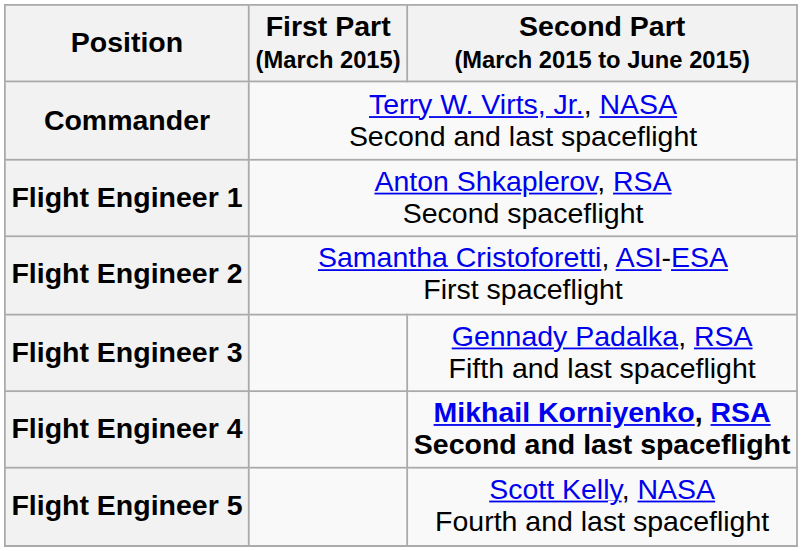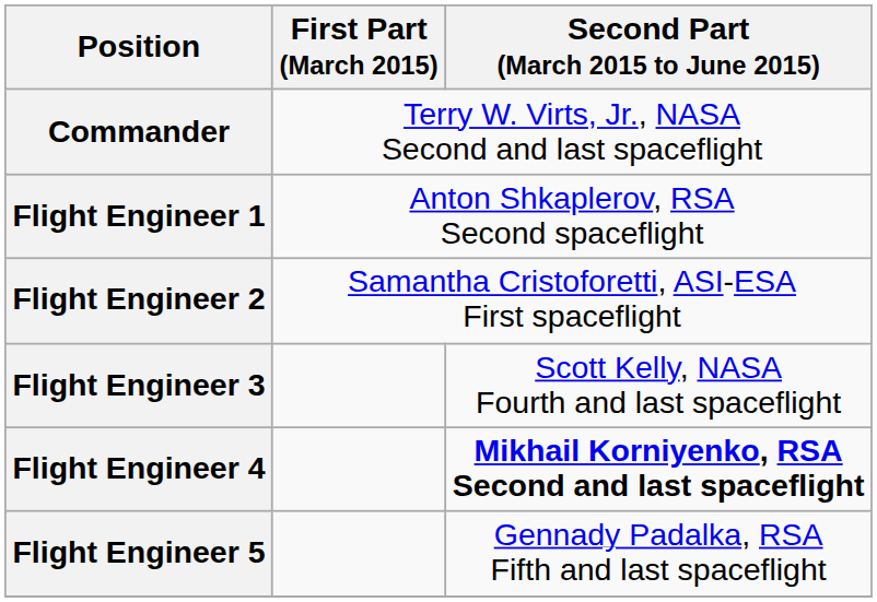Flight Engineer 3 | Second Part (March 2015 to June 2015): Gennady Padalka, RSA Fifth and last spaceflight -> Scott Kelly, NASA Fourth and last spaceflight
Flight Engineer 5 | Second Part (March 2015 to June 2015): Scott Kelly, NASA Fourth and last spaceflight -> Gennady Padalka, RSA Fifth and last spaceflight
